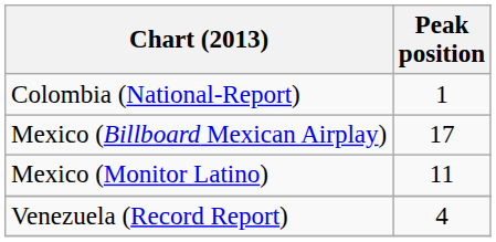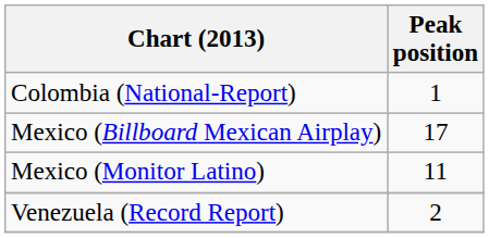Venezuela (Record Report) | Peak position: 4 -> 2
